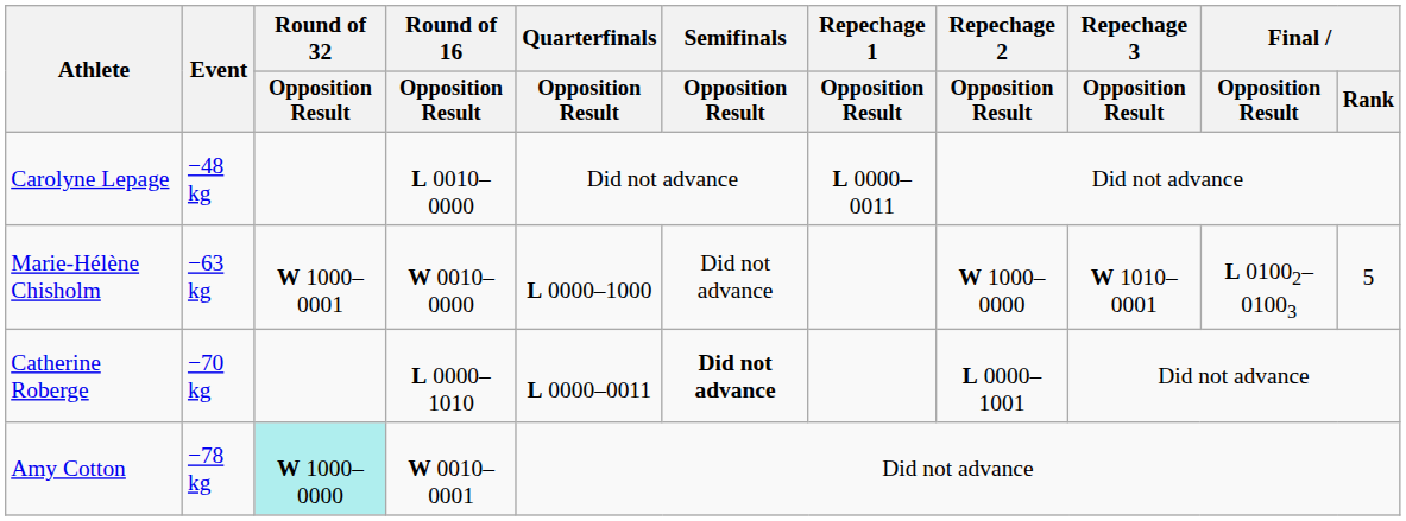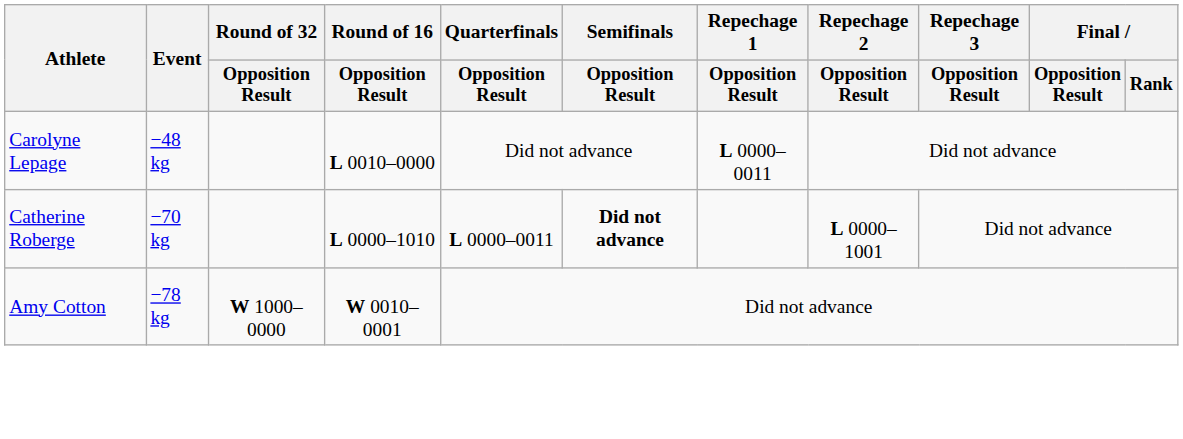- row: Marie-Hélène Chisholm | −63 kg | W 1000–0001 | W 0010–0000 | L 0000–1000 | Did not advance | W 1000–0000 | W 1010–0001 | L 01002–01003 | 5
Amy Cotton | Round of 32 / Opposition Result: paleturquoise background -> no background
